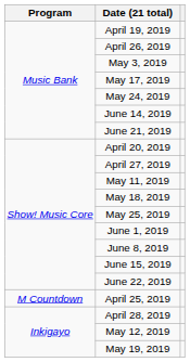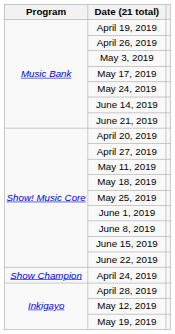+ row: Show Champion | April 24, 2019
- row: M Countdown | April 25, 2019
